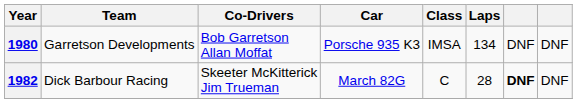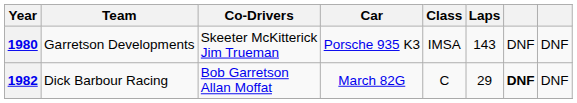1980 | Co-Drivers: Bob Garretson Allan Moffat -> Skeeter McKitterick Jim Trueman
1980 | Laps: 134 -> 143
1982 | Co-Drivers: Skeeter McKitterick Jim Trueman -> Bob Garretson Allan Moffat
1982 | Laps: 28 -> 29
